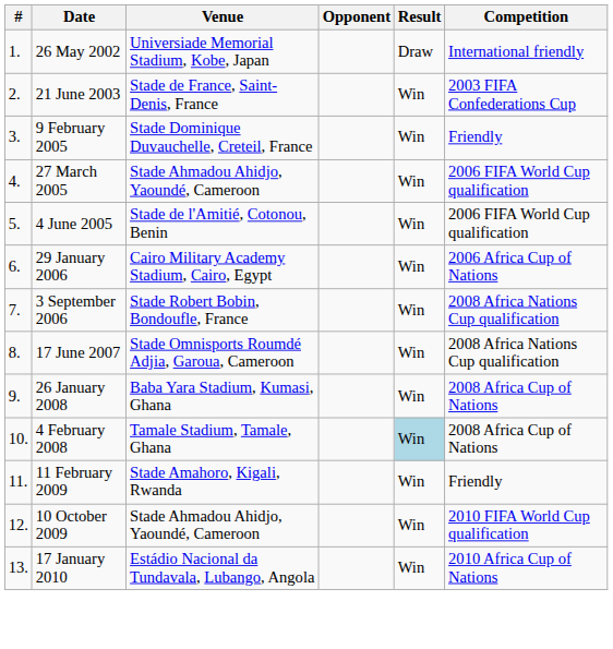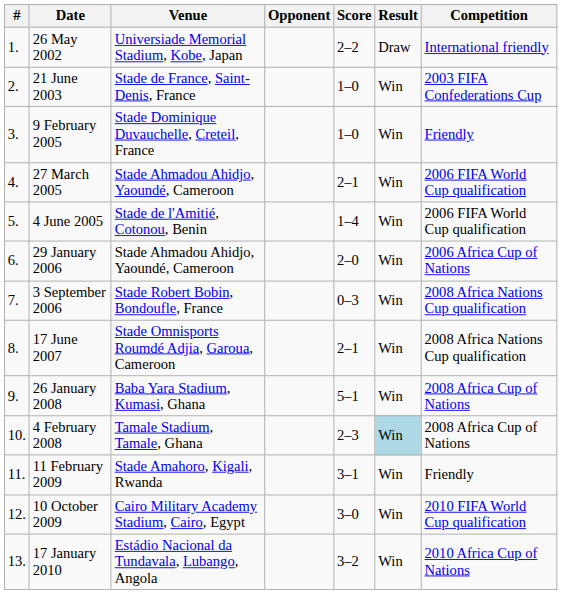+ column: Score | 2–2 | 1–0 | 1–0 | 2–1 | 1–4 | 2–0 | 0–3 | 2–1 | 5–1 | 2–3 | 3–1 | 3–0 | 3–2
29 January 2006 | Venue: Cairo Military Academy Stadium, Cairo, Egypt -> Stade Ahmadou Ahidjo, Yaoundé, Cameroon
10 October 2009 | Venue: Stade Ahmadou Ahidjo, Yaoundé, Cameroon -> Cairo Military Academy Stadium, Cairo, Egypt
